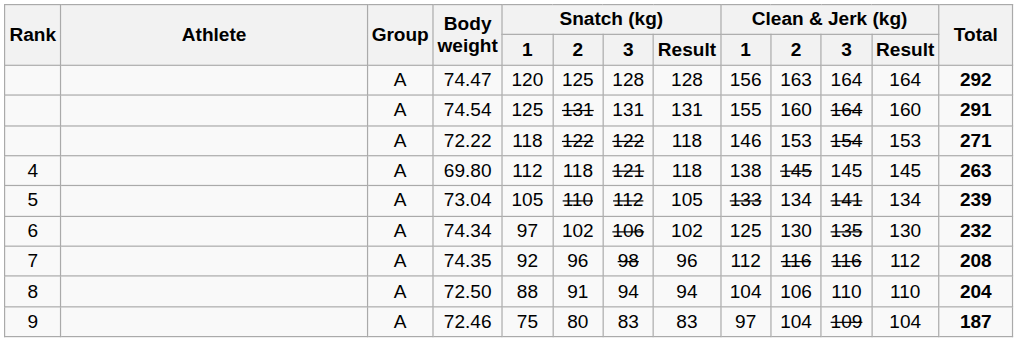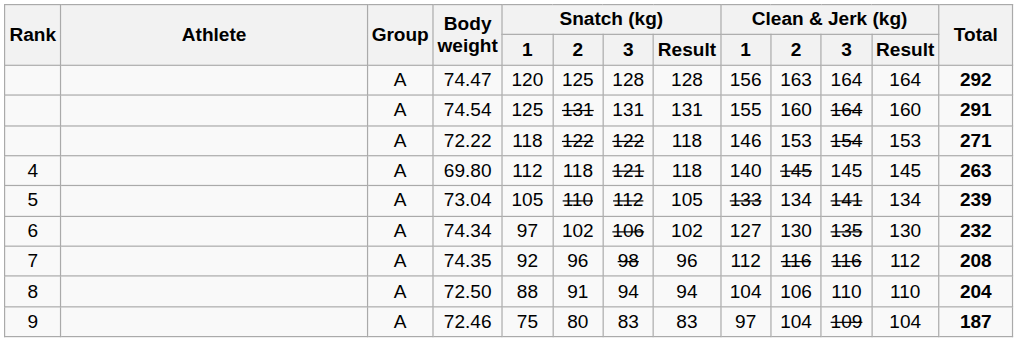69.80 | Clean & Jerk (kg) / 1: 138 -> 140
74.34 | Clean & Jerk (kg) / 1: 125 -> 127
